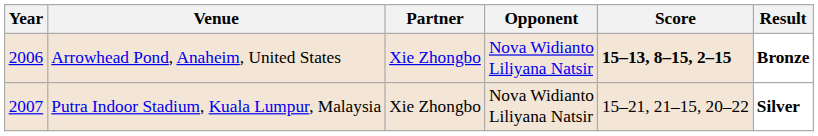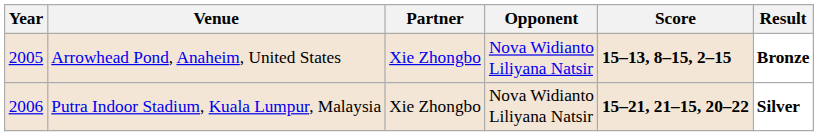Arrowhead Pond, Anaheim, United States | Year: 2006 -> 2005
Putra Indoor Stadium, Kuala Lumpur, Malaysia | Year: 2007 -> 2006
Putra Indoor Stadium, Kuala Lumpur, Malaysia | Score: normal -> bold
